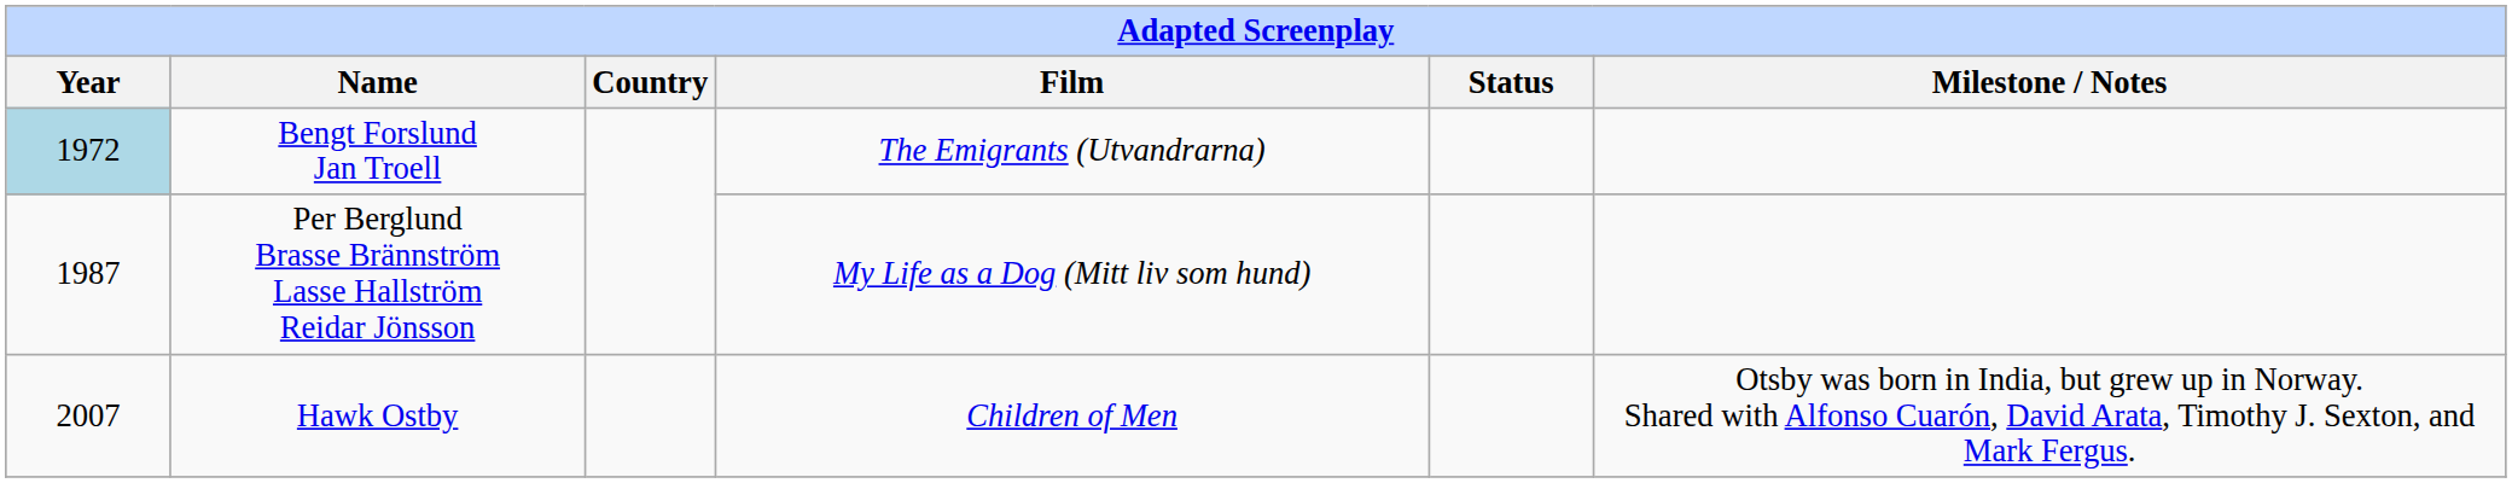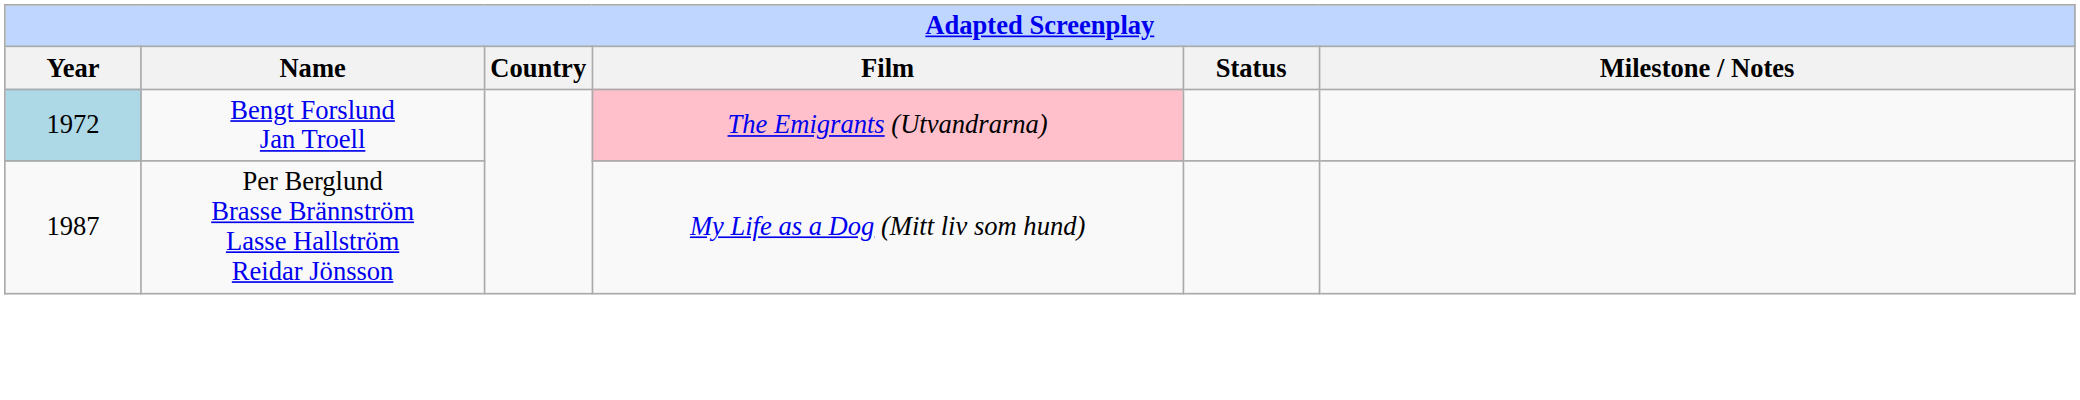Bengt Forslund Jan Troell | Film: no background -> pink background
- row: 2007 | Hawk Ostby | Children of Men | Otsby was born in India, but grew up in Norway. Shared with Alfonso Cuarón, David Arata, Timothy J. Sexton, and Mark Fergus.
